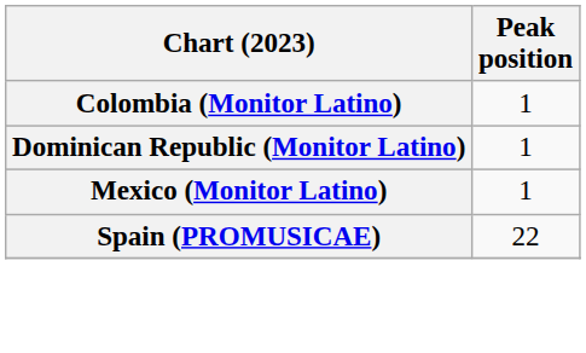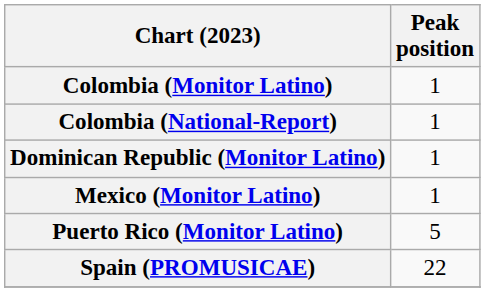+ row: Colombia (National-Report) | 1
+ row: Puerto Rico (Monitor Latino) | 5
